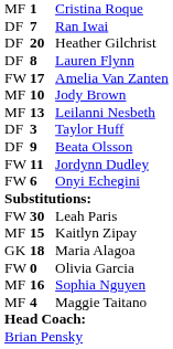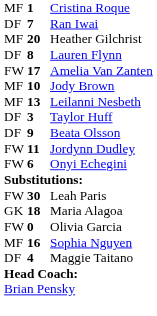Heather Gilchrist | column 1: DF -> MF
- row: MF | 15 | Kaitlyn Zipay
Maggie Taitano | column 1: MF -> DF
